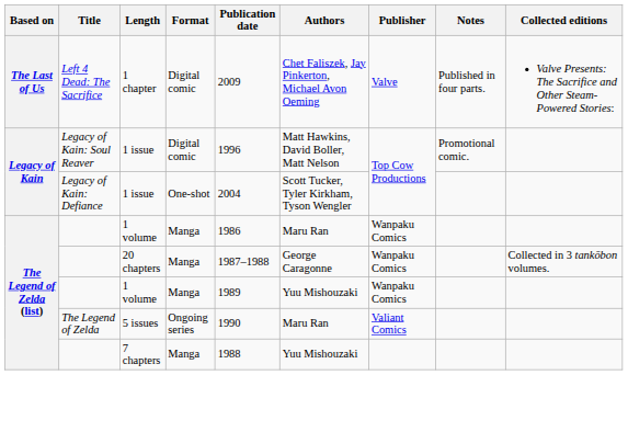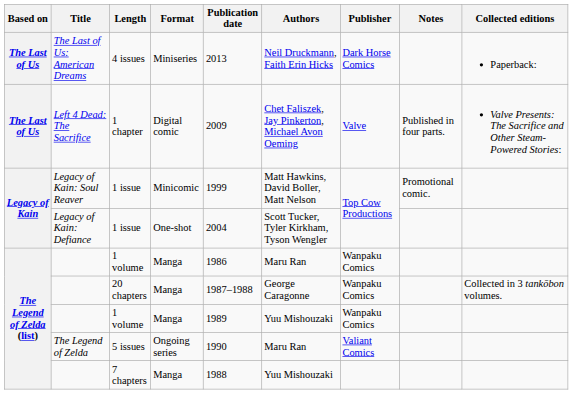+ row: The Last of Us | The Last of Us: American Dreams | 4 issues | Miniseries | 2013 | Neil Druckmann, Faith Erin Hicks | Dark Horse Comics | Paperback:
Legacy of Kain: Soul Reaver / 1 issue | Format: Digital comic -> Minicomic
Legacy of Kain: Soul Reaver / 1 issue | Publication date: 1996 -> 1999
